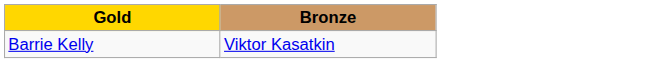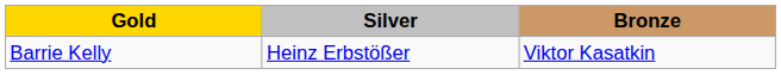+ column: Silver | Heinz Erbstößer
